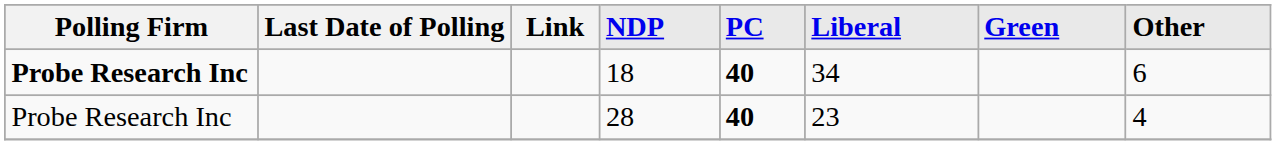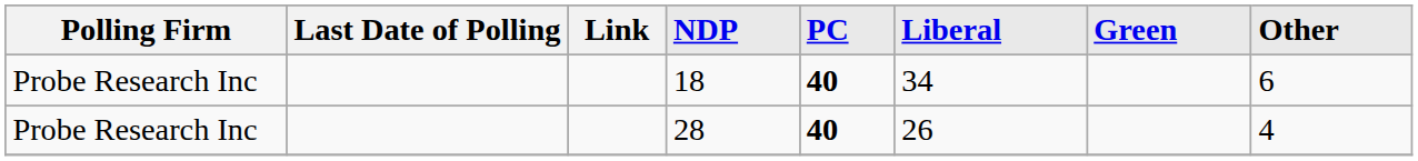18 | Polling Firm: bold -> normal
28 | Liberal: 23 -> 26
